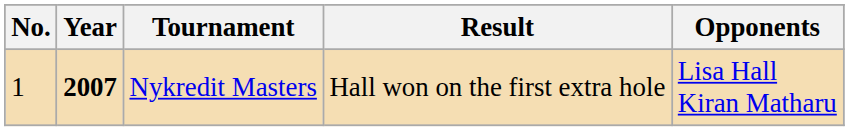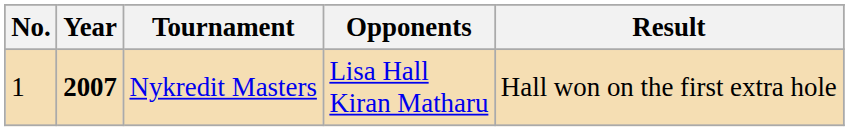columns swapped: Opponents <-> Result
